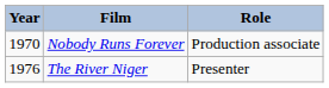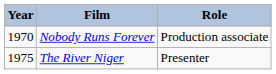The River Niger | Year: 1976 -> 1975
